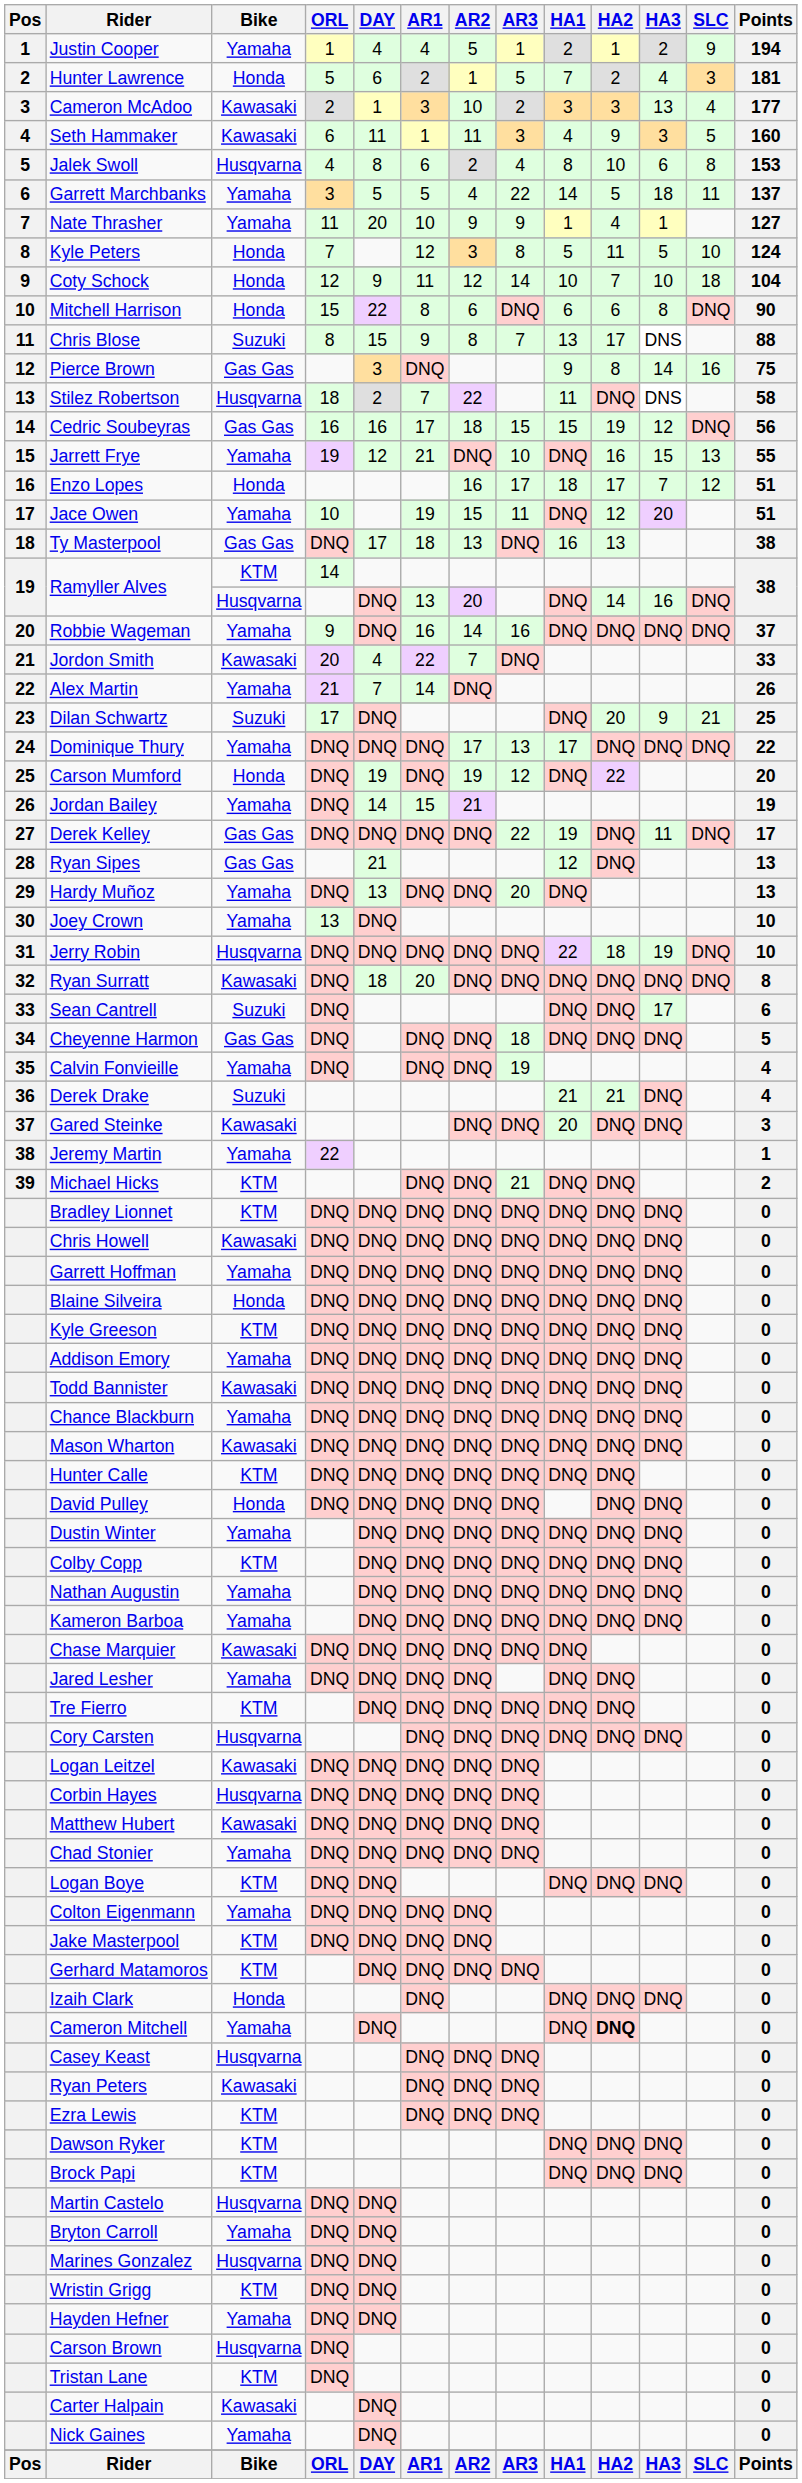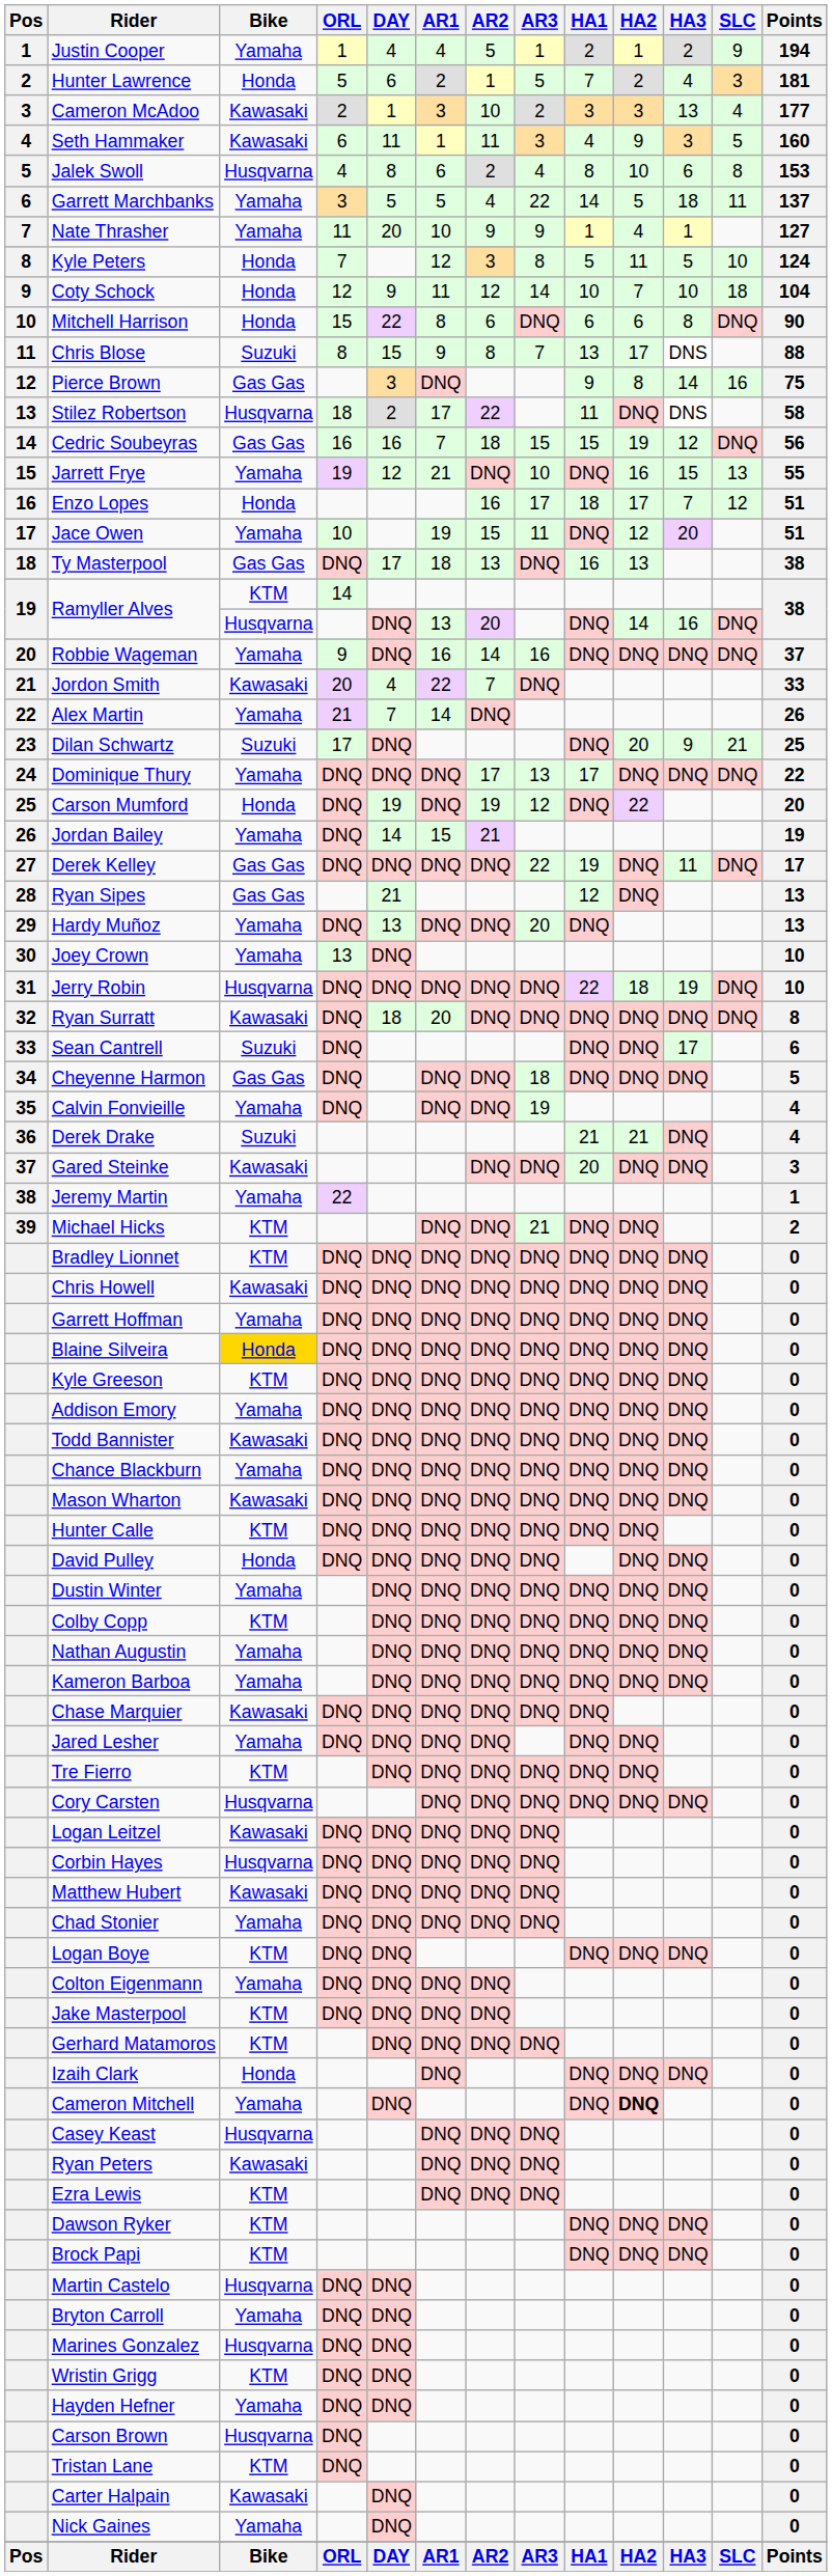Stilez Robertson | AR1: 7 -> 17
Cedric Soubeyras | AR1: 17 -> 7
Blaine Silveira | Bike: no background -> gold background
